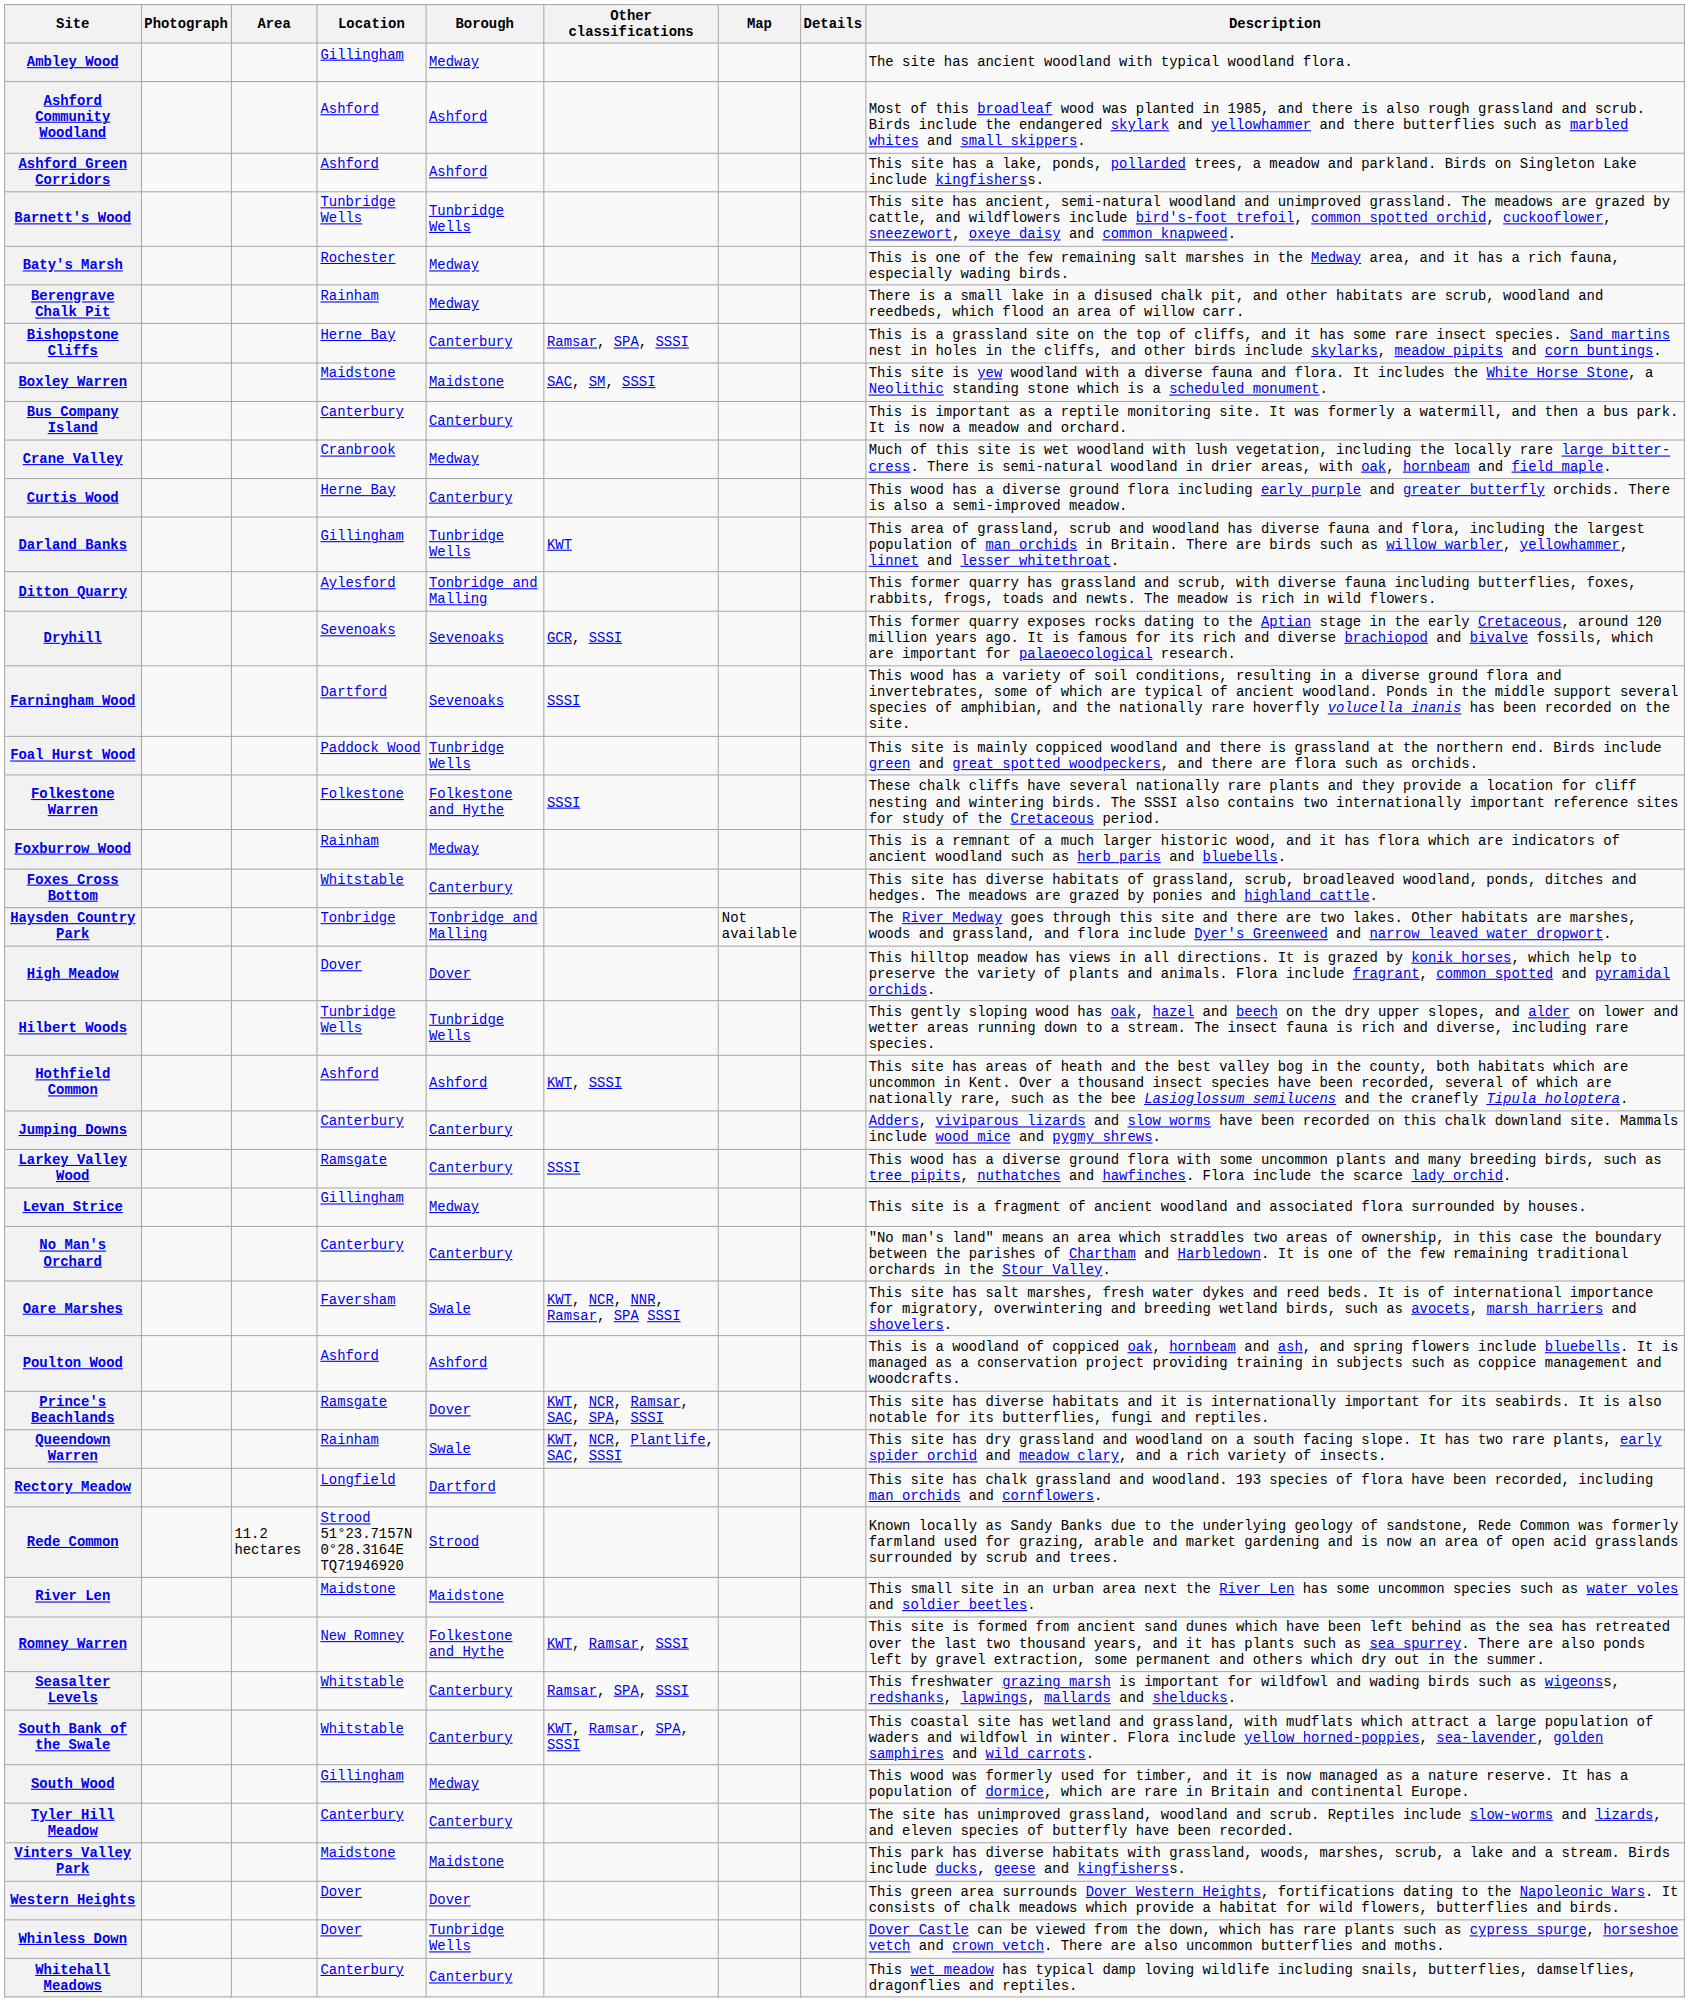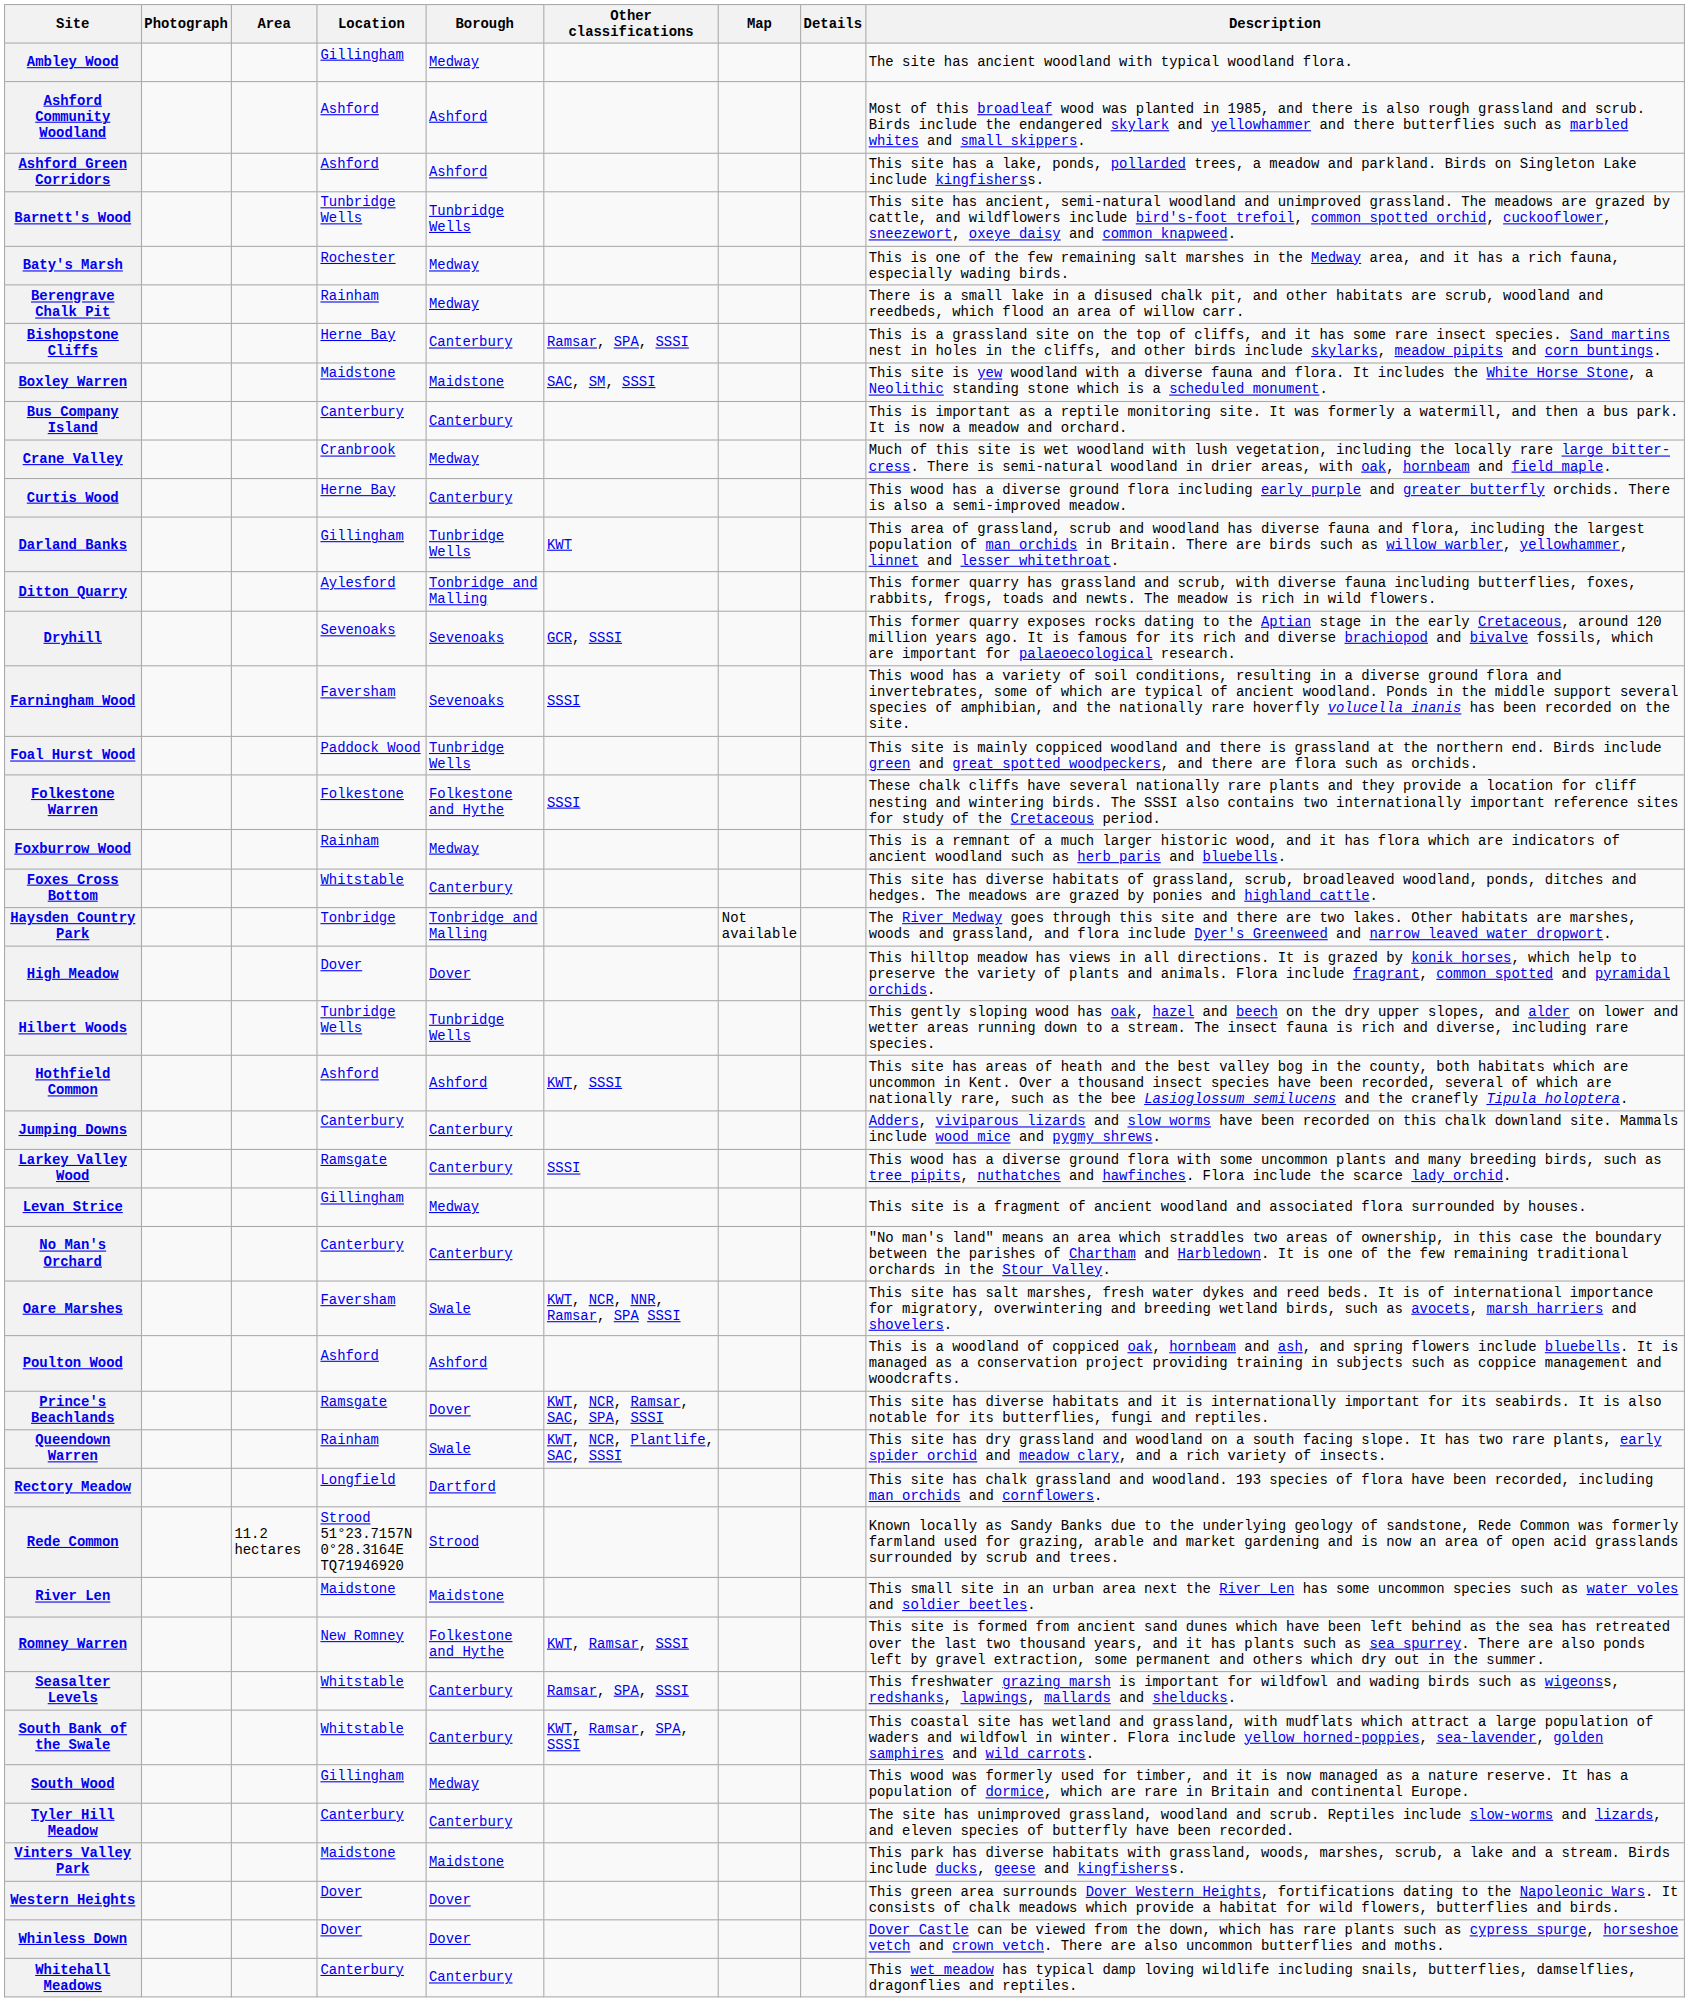Farningham Wood | Location: Dartford -> Faversham
Whinless Down | Borough: Tunbridge Wells -> Dover
